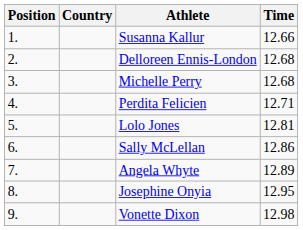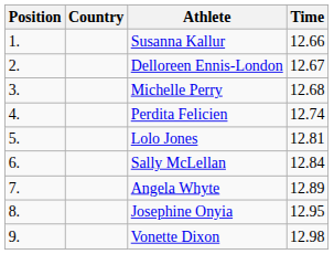Delloreen Ennis-London | Time: 12.68 -> 12.67
Perdita Felicien | Time: 12.71 -> 12.74
Sally McLellan | Time: 12.86 -> 12.84
